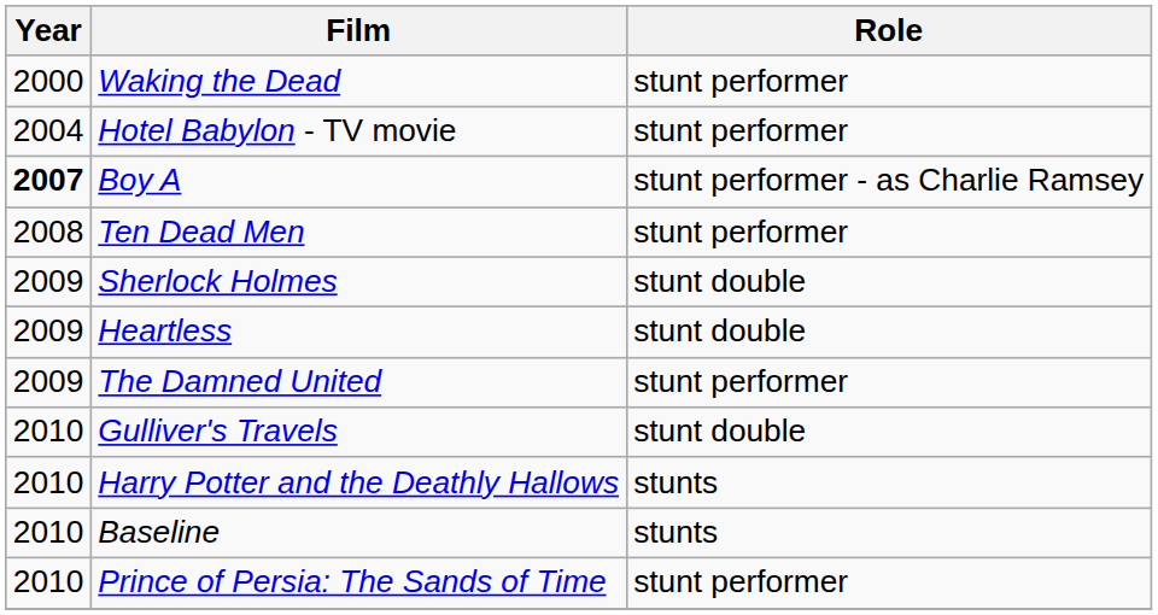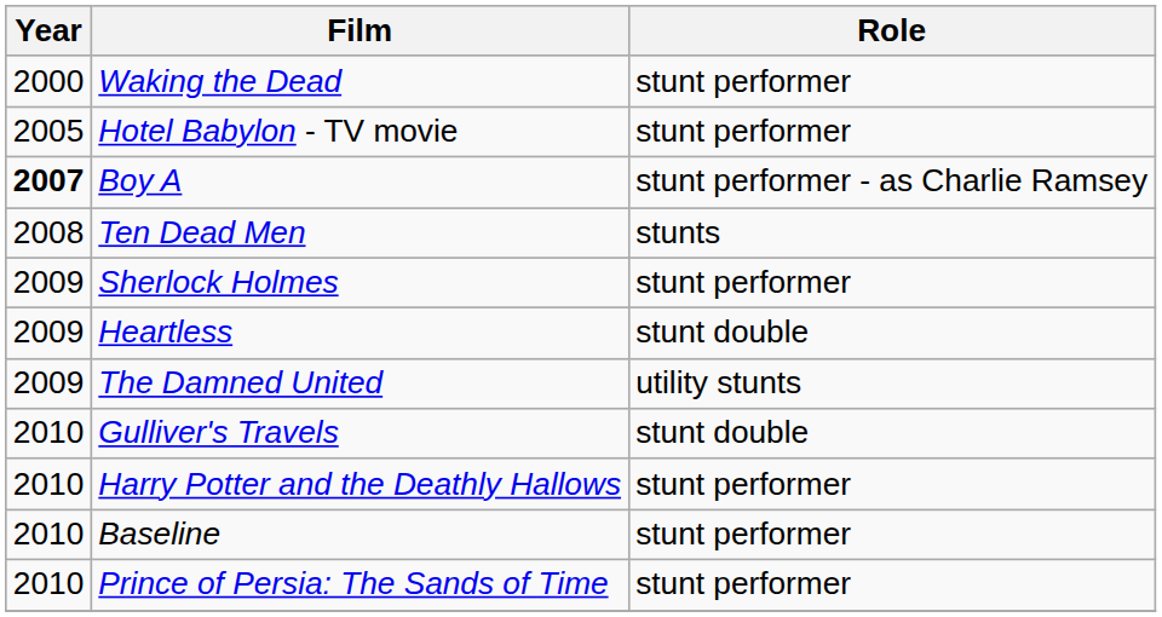Hotel Babylon - TV movie | Year: 2004 -> 2005
Ten Dead Men | Role: stunt performer -> stunts
Sherlock Holmes | Role: stunt double -> stunt performer
The Damned United | Role: stunt performer -> utility stunts
Harry Potter and the Deathly Hallows | Role: stunts -> stunt performer
Baseline | Role: stunts -> stunt performer
